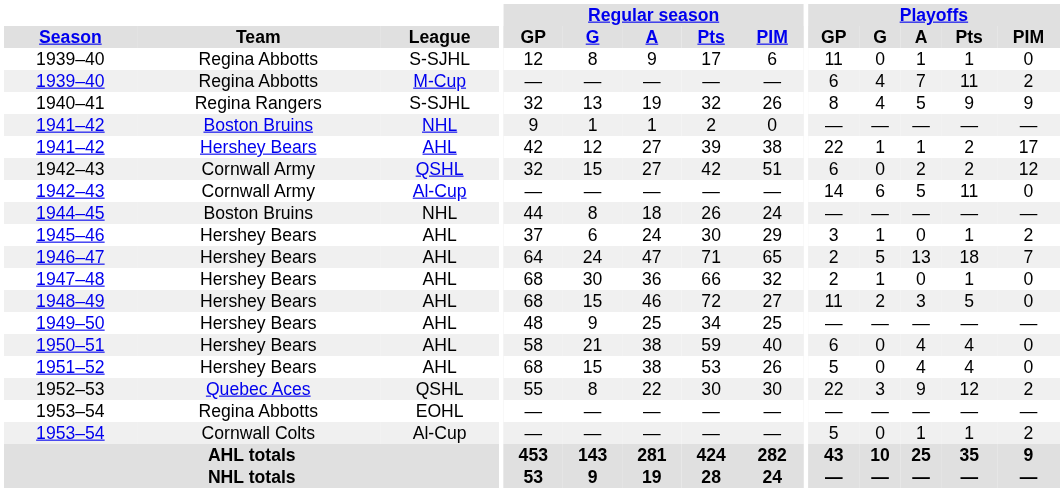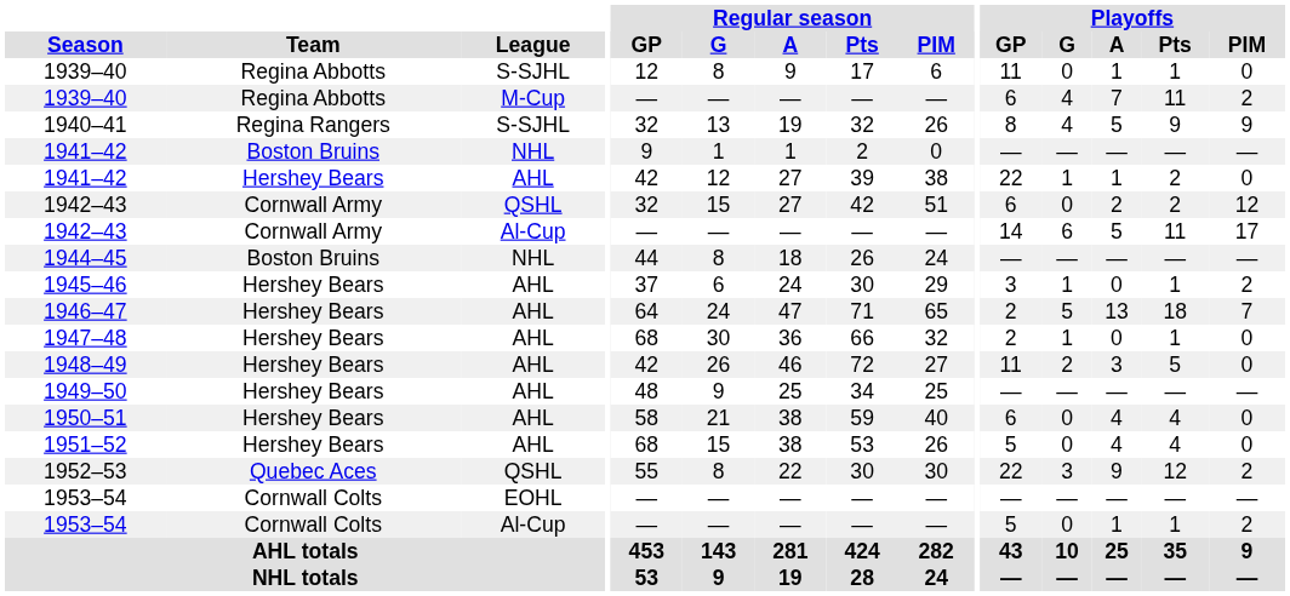1941–42 / AHL | Playoffs / PIM: 17 -> 0
1942–43 / Al-Cup | Playoffs / PIM: 0 -> 17
1948–49 | Regular season / GP: 68 -> 42
1948–49 | Regular season / G: 15 -> 26
1953–54 / EOHL | Team: Regina Abbotts -> Cornwall Colts
